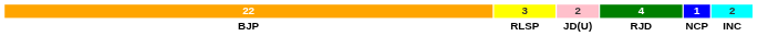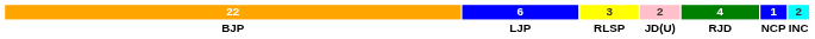+ column: 6 | LJP
